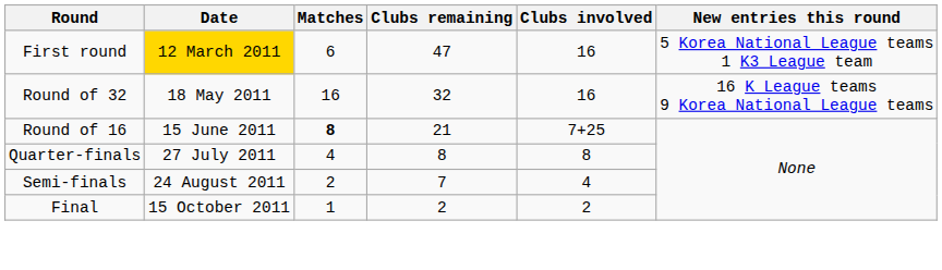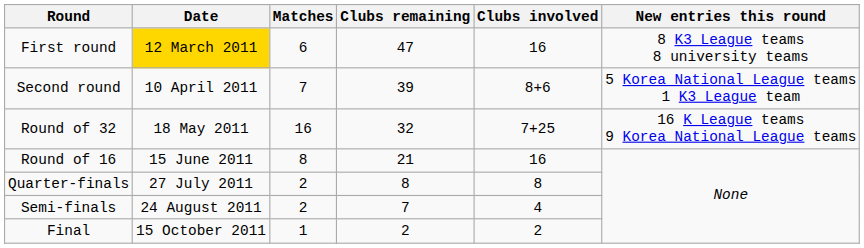First round | New entries this round: 5 Korea National League teams 1 K3 League team -> 8 K3 League teams 8 university teams
+ row: Second round | 10 April 2011 | 7 | 39 | 8+6 | 5 Korea National League teams 1 K3 League team
Round of 32 | Clubs involved: 16 -> 7+25
Round of 16 | Matches: bold -> normal
Round of 16 | Clubs involved: 7+25 -> 16
Quarter-finals | Matches: 4 -> 2
